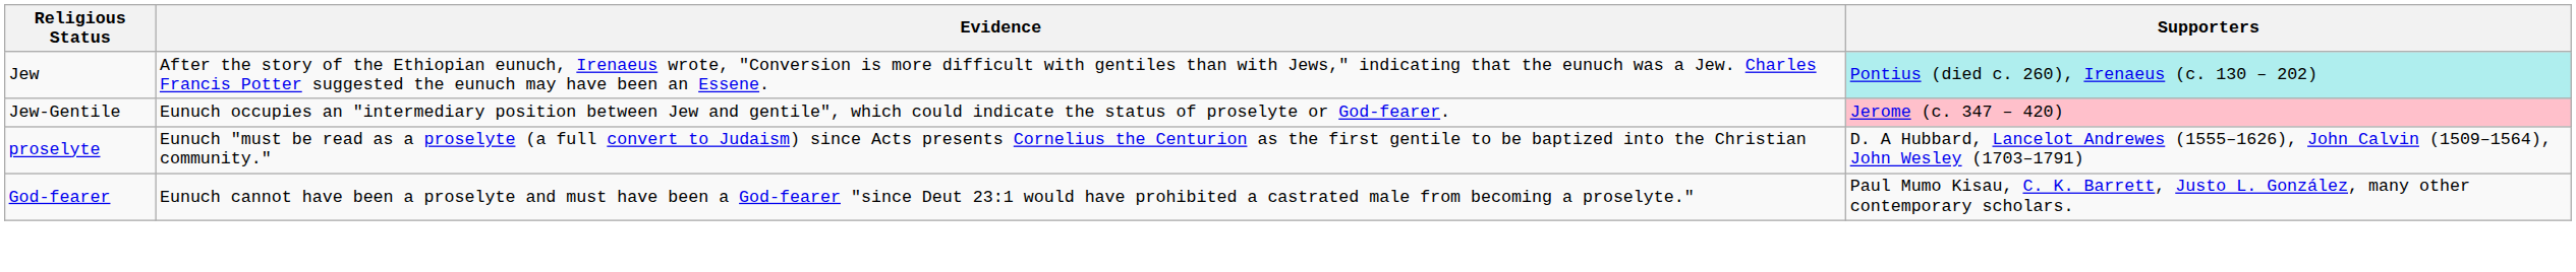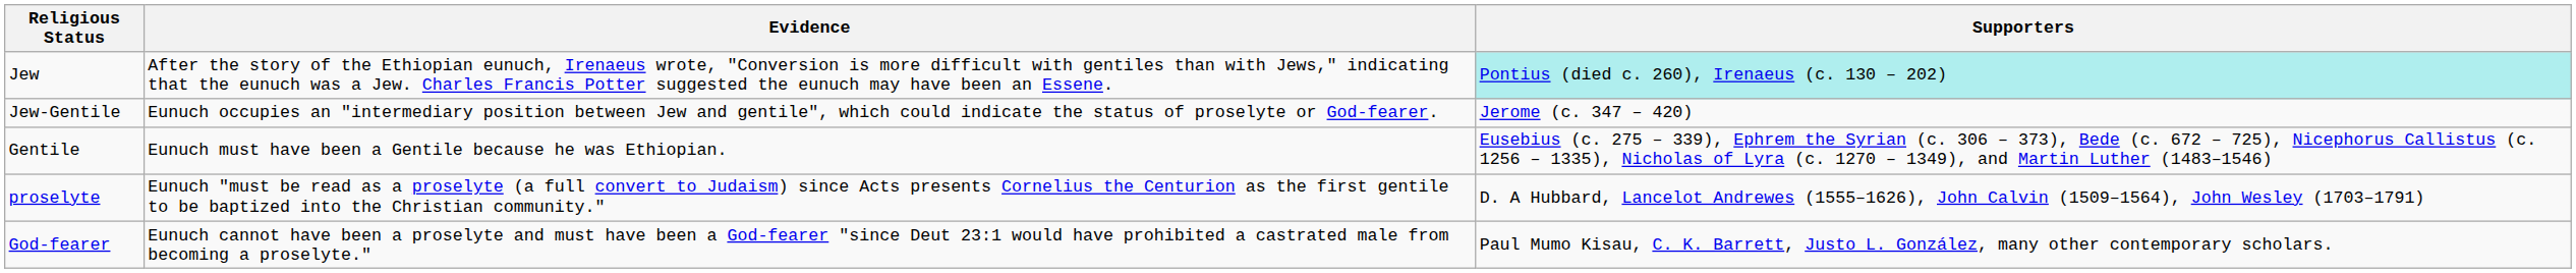Jew-Gentile | Supporters: pink background -> no background
+ row: Gentile | Eunuch must have been a Gentile because he was Ethiopian. | Eusebius (c. 275 – 339), Ephrem the Syrian (c. 306 – 373), Bede (c. 672 – 725), Nicephorus Callistus (c. 1256 – 1335), Nicholas of Lyra (c. 1270 – 1349), and Martin Luther (1483–1546)
